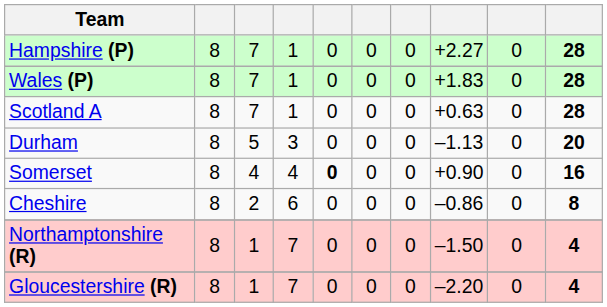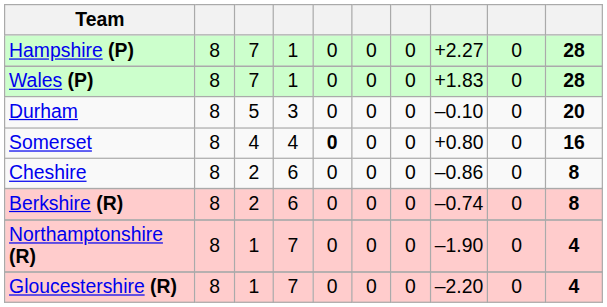- row: Scotland A | 8 | 7 | 1 | 0 | 0 | 0 | +0.63 | 0 | 28
Durham | column 8: –1.13 -> –0.10
Somerset | column 8: +0.90 -> +0.80
+ row: Berkshire (R) | 8 | 2 | 6 | 0 | 0 | 0 | –0.74 | 0 | 8
Northamptonshire (R) | column 8: –1.50 -> –1.90
